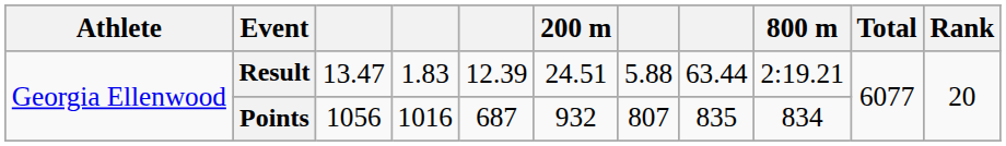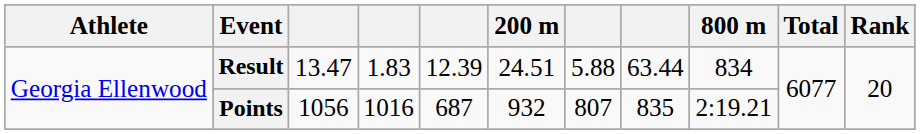Result | 800 m: 2:19.21 -> 834
Points | 800 m: 834 -> 2:19.21
